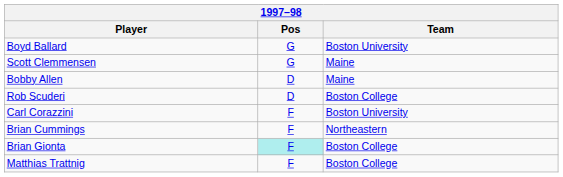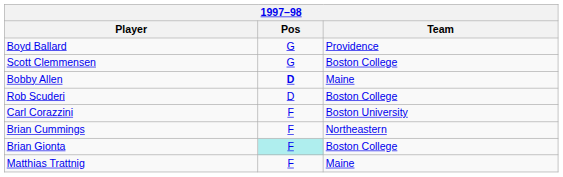Boyd Ballard | Team: Boston University -> Providence
Scott Clemmensen | Team: Maine -> Boston College
Bobby Allen | Pos: normal -> bold
Matthias Trattnig | Team: Boston College -> Maine
